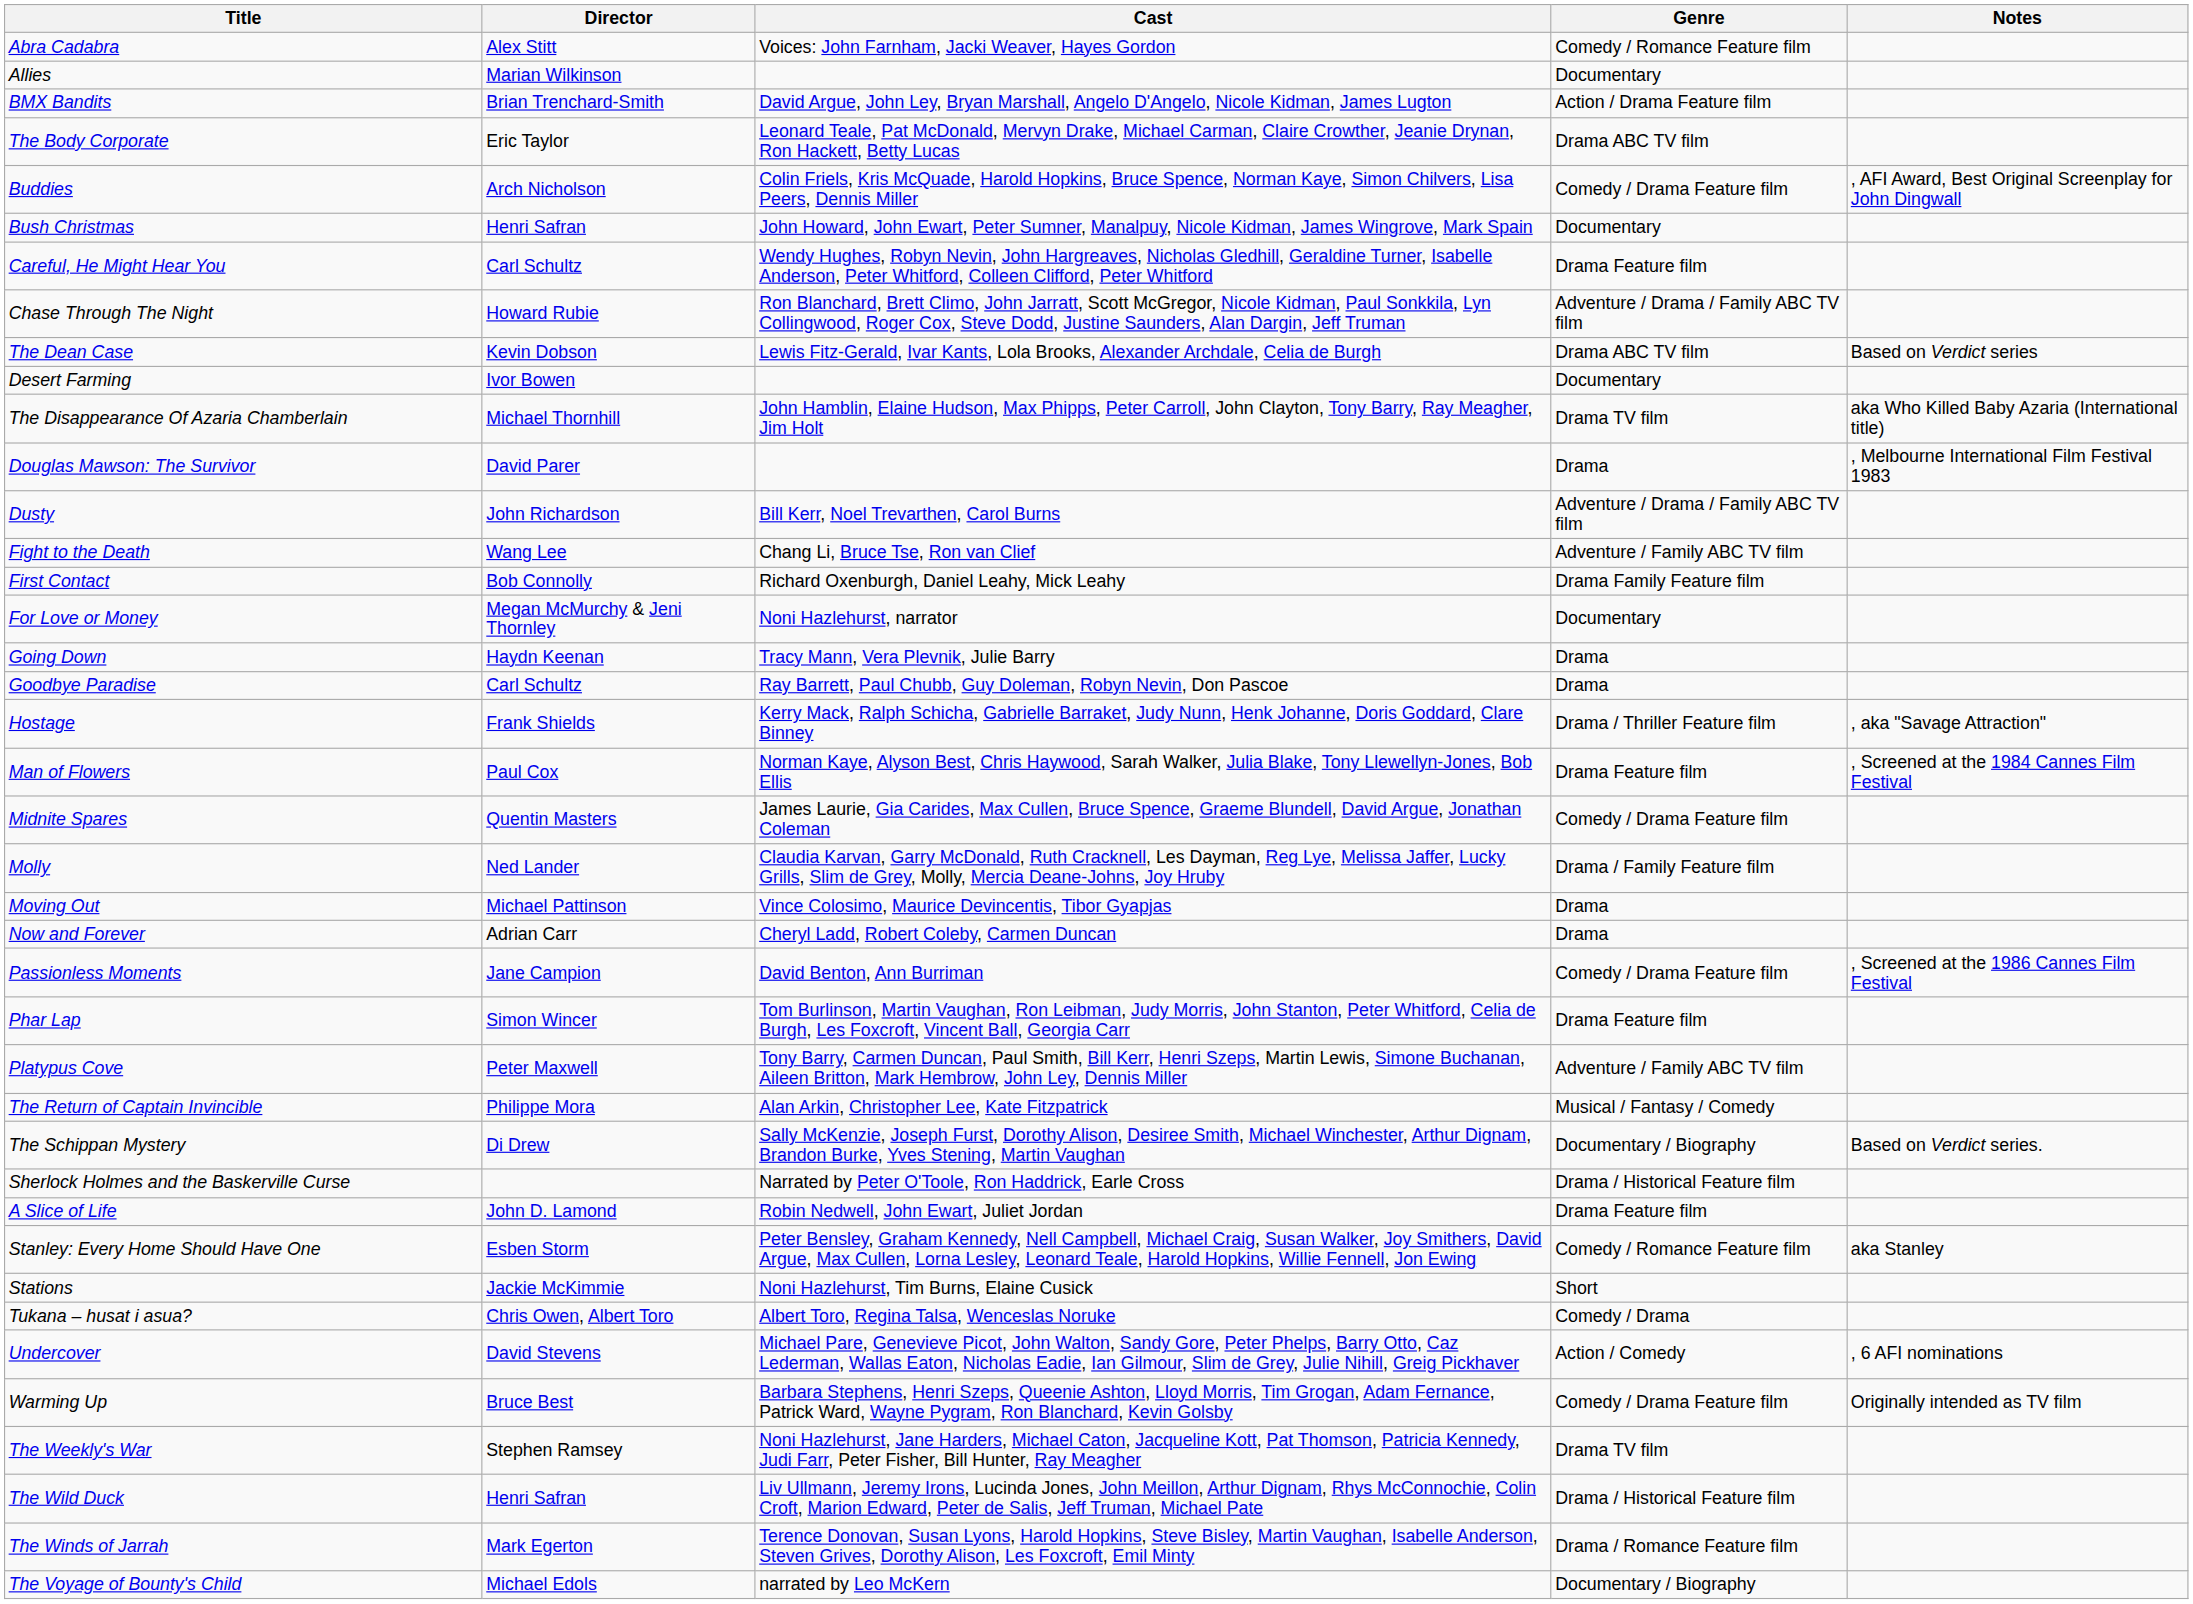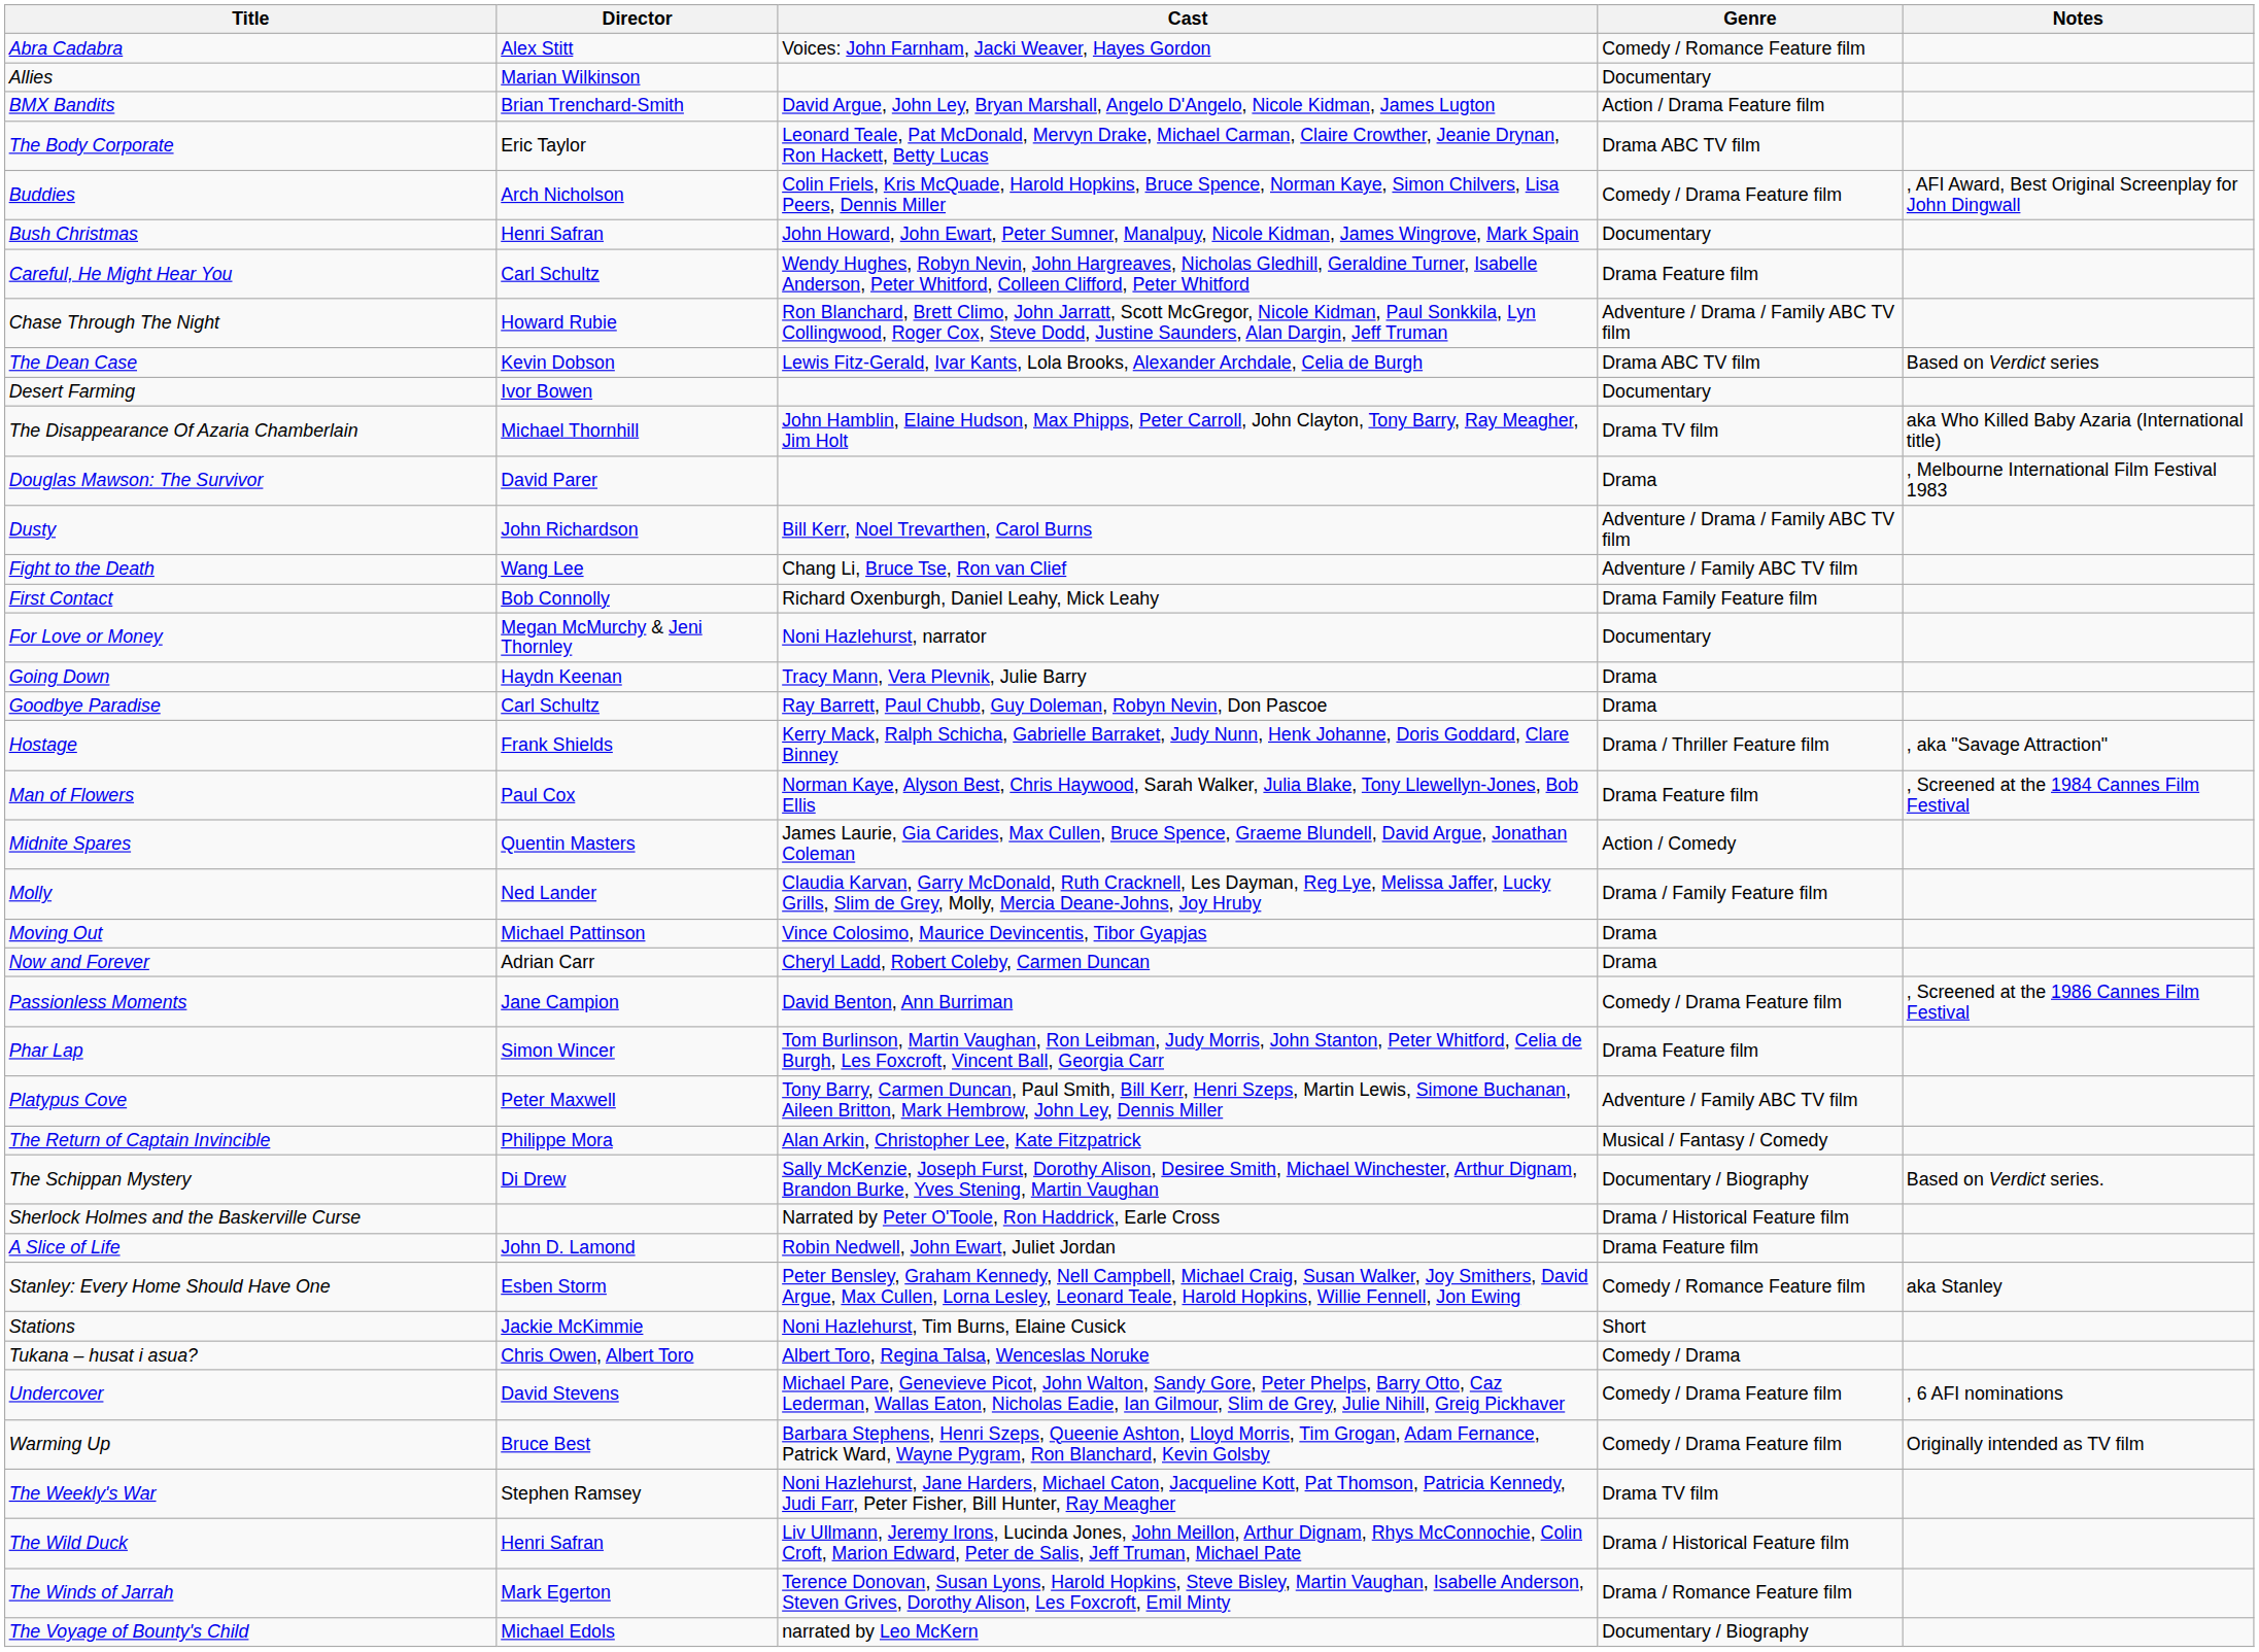Midnite Spares | Genre: Comedy / Drama Feature film -> Action / Comedy
Undercover | Genre: Action / Comedy -> Comedy / Drama Feature film
